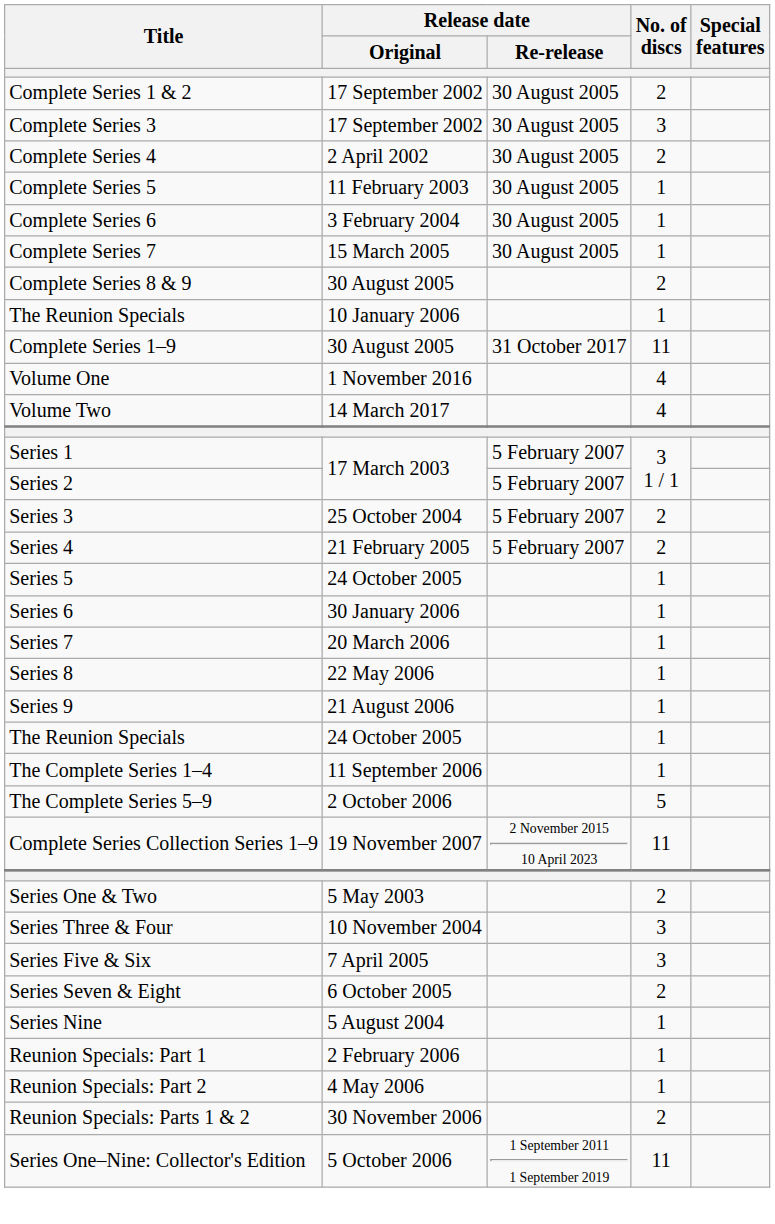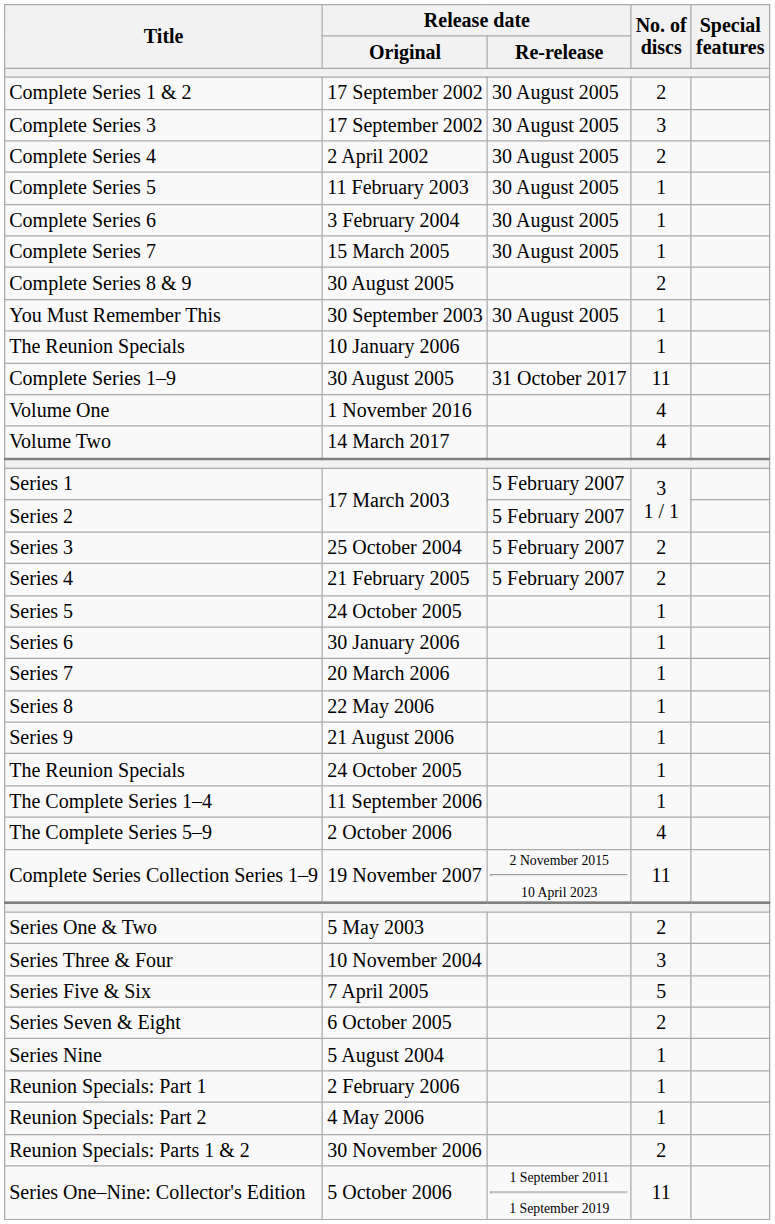+ row: You Must Remember This | 30 September 2003 | 30 August 2005 | 1
The Complete Series 5–9 | No. of discs: 5 -> 4
Series Five & Six | No. of discs: 3 -> 5
